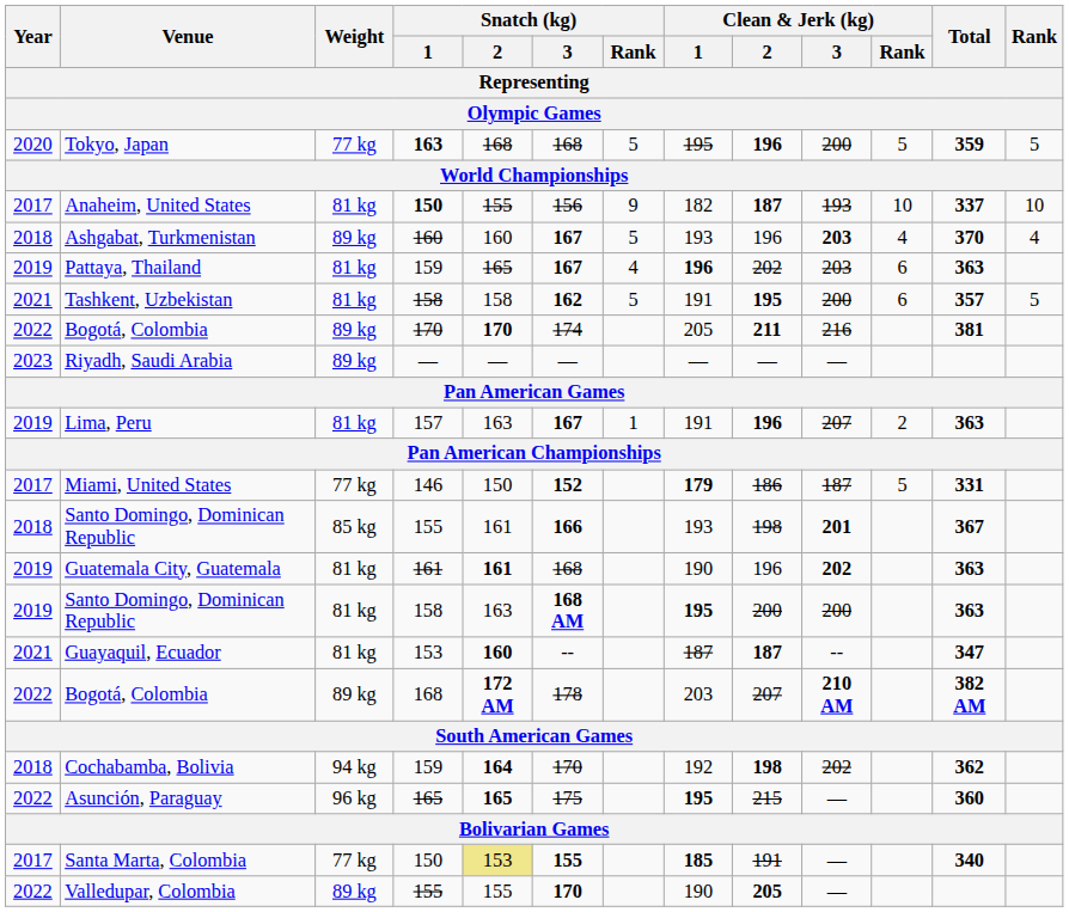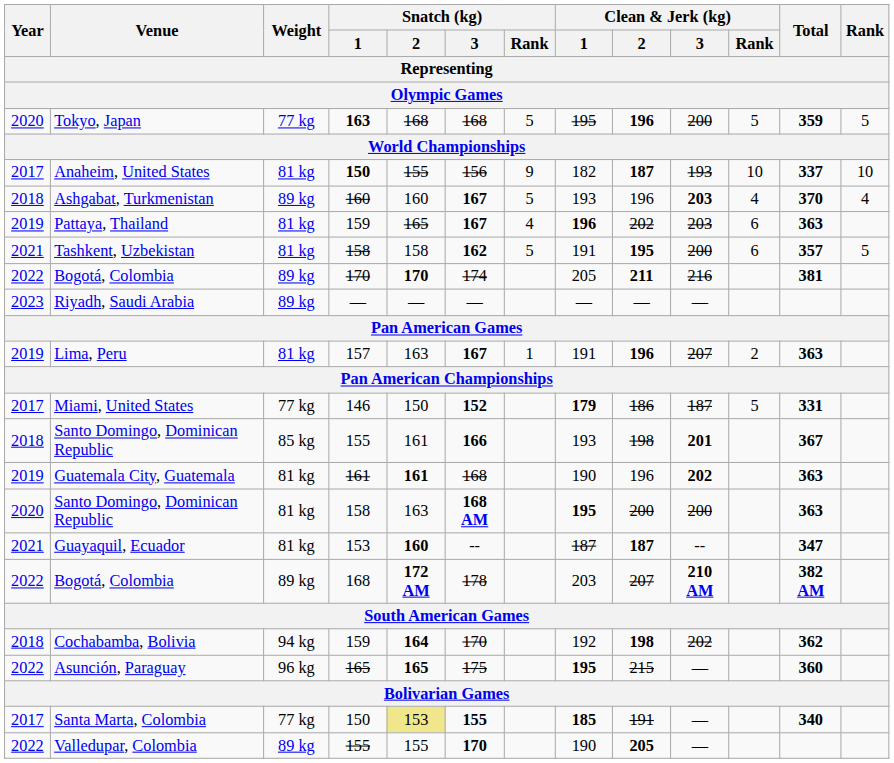Santo Domingo, Dominican Republic / 158 | Year: 2019 -> 2020
